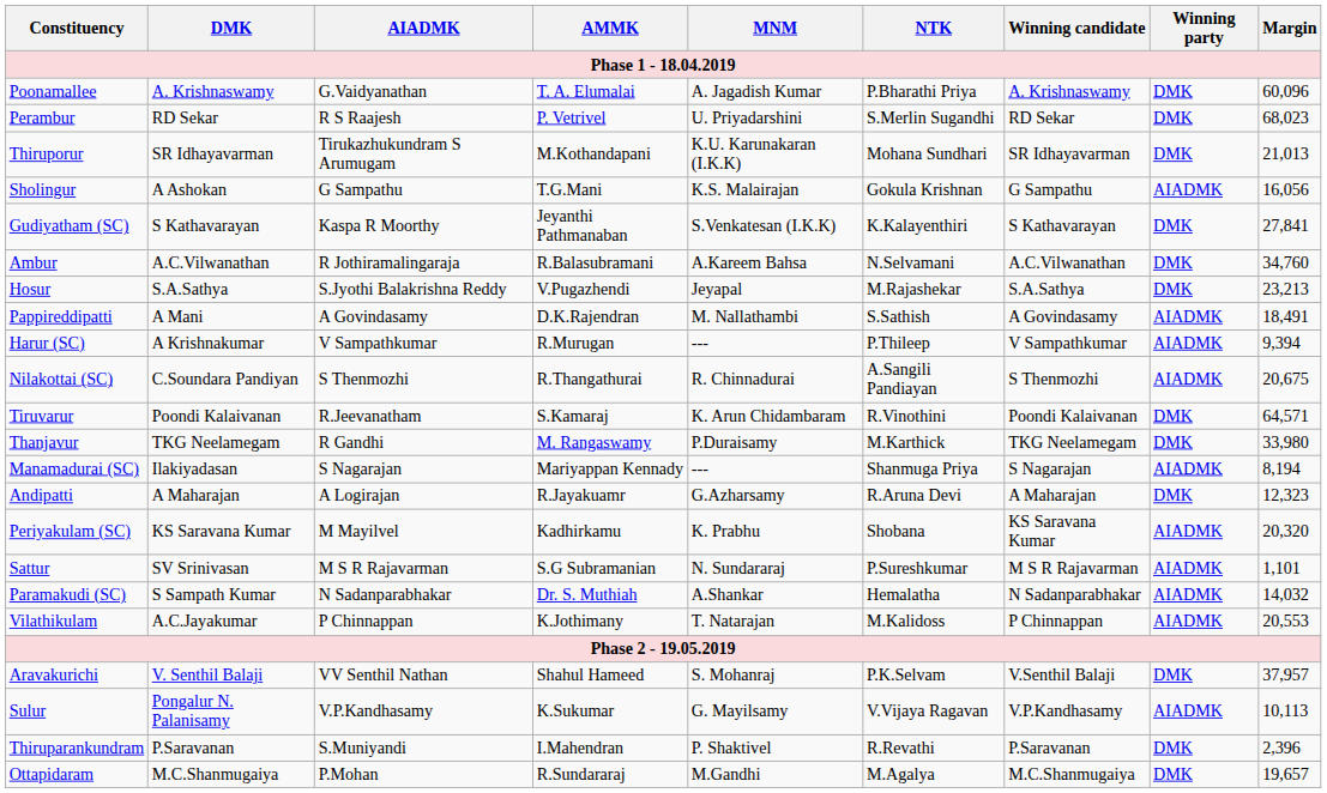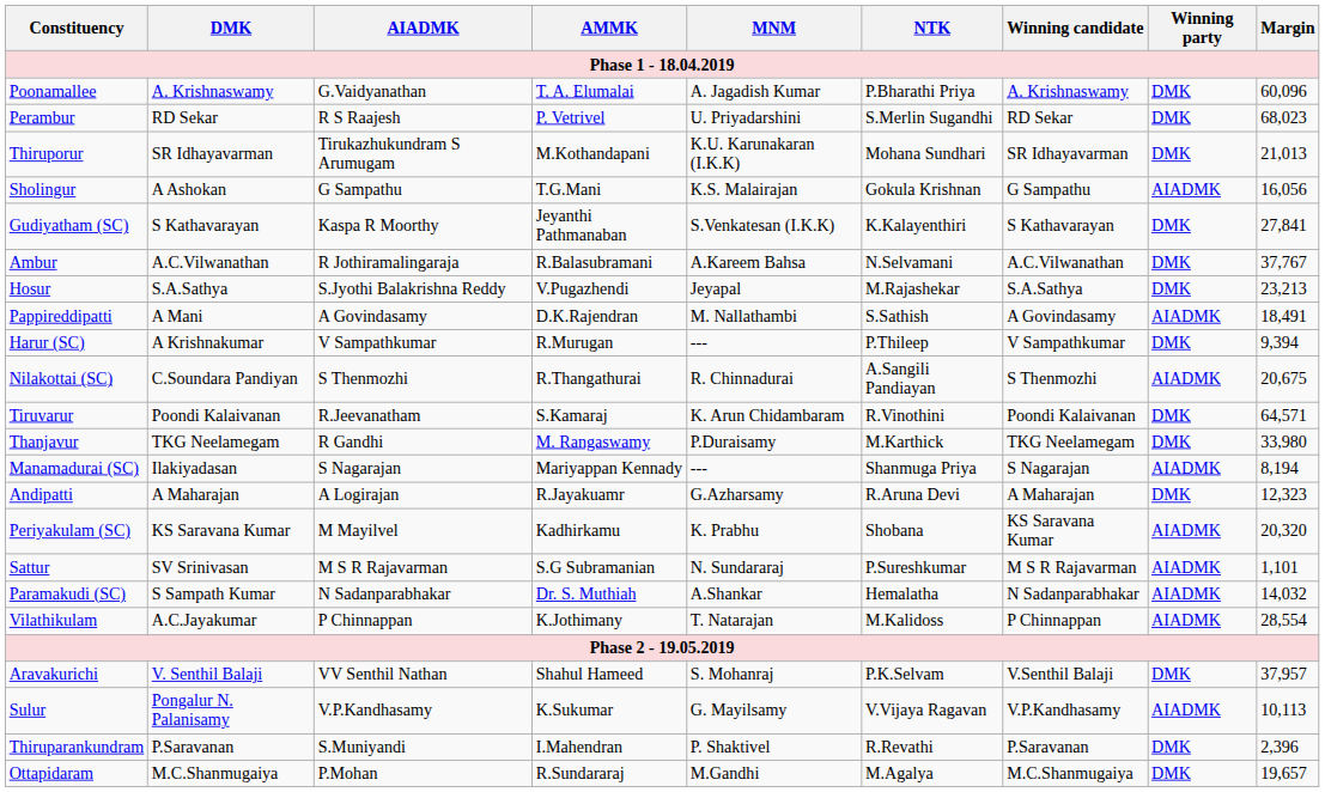Ambur | Margin: 34,760 -> 37,767
Harur (SC) | Winning party: AIADMK -> DMK
Vilathikulam | Margin: 20,553 -> 28,554
